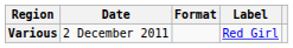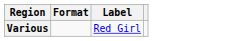- column: Date | 2 December 2011
